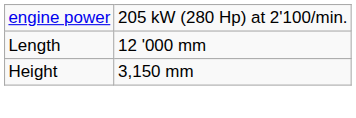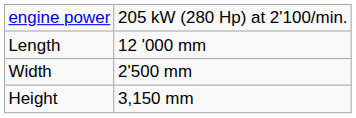+ row: Width | 2'500 mm
